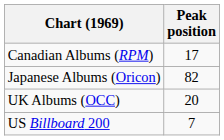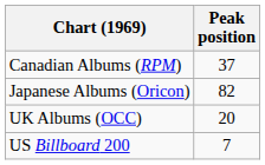Canadian Albums (RPM) | Peak position: 17 -> 37
